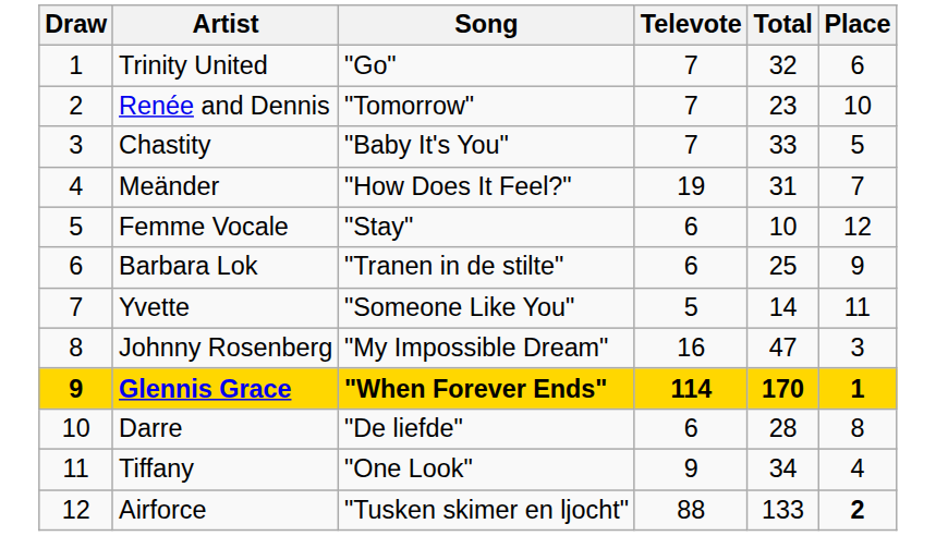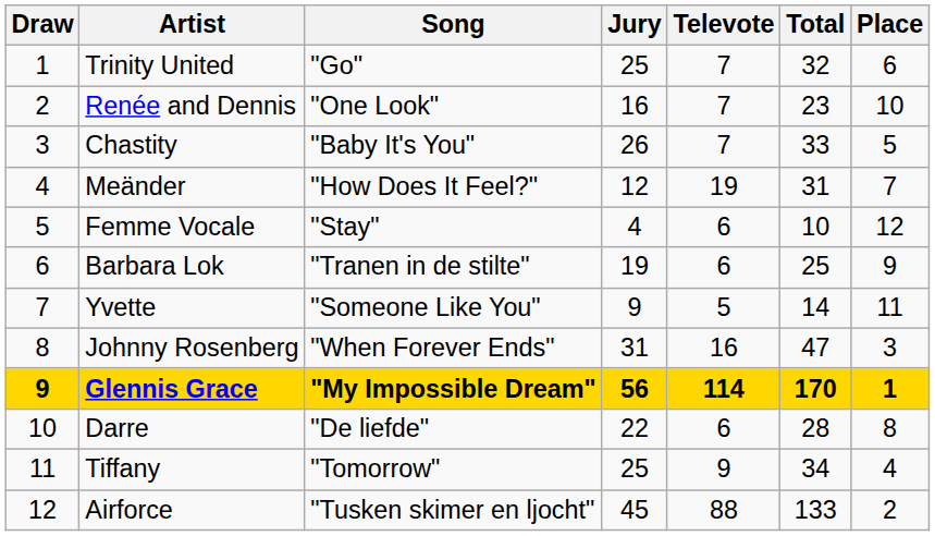+ column: Jury | 25 | 16 | 26 | 12 | 4 | 19 | 9 | 31 | 56 | 22 | 25 | 45
Renée and Dennis | Song: "Tomorrow" -> "One Look"
Johnny Rosenberg | Song: "My Impossible Dream" -> "When Forever Ends"
Glennis Grace | Song: "When Forever Ends" -> "My Impossible Dream"
Tiffany | Song: "One Look" -> "Tomorrow"
Airforce | Place: bold -> normal
